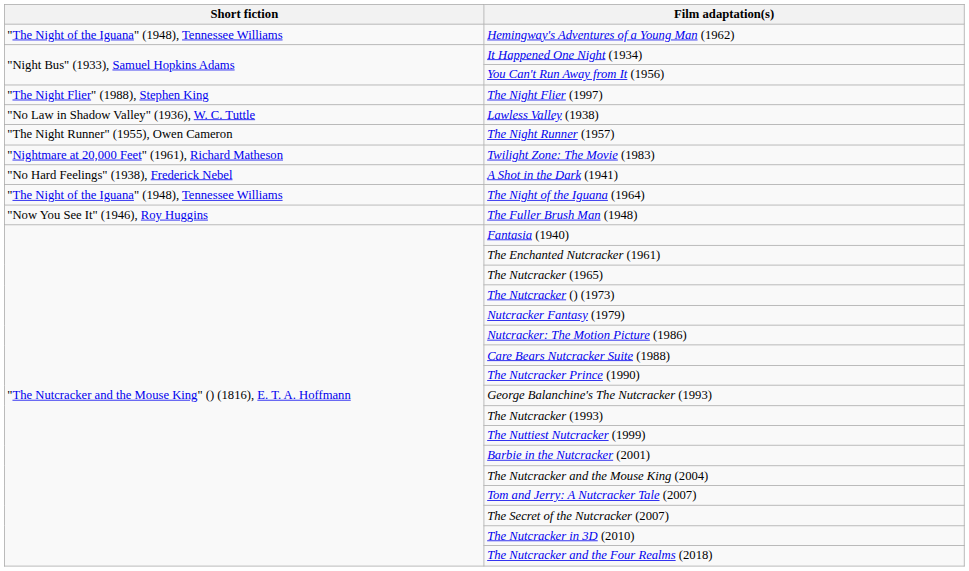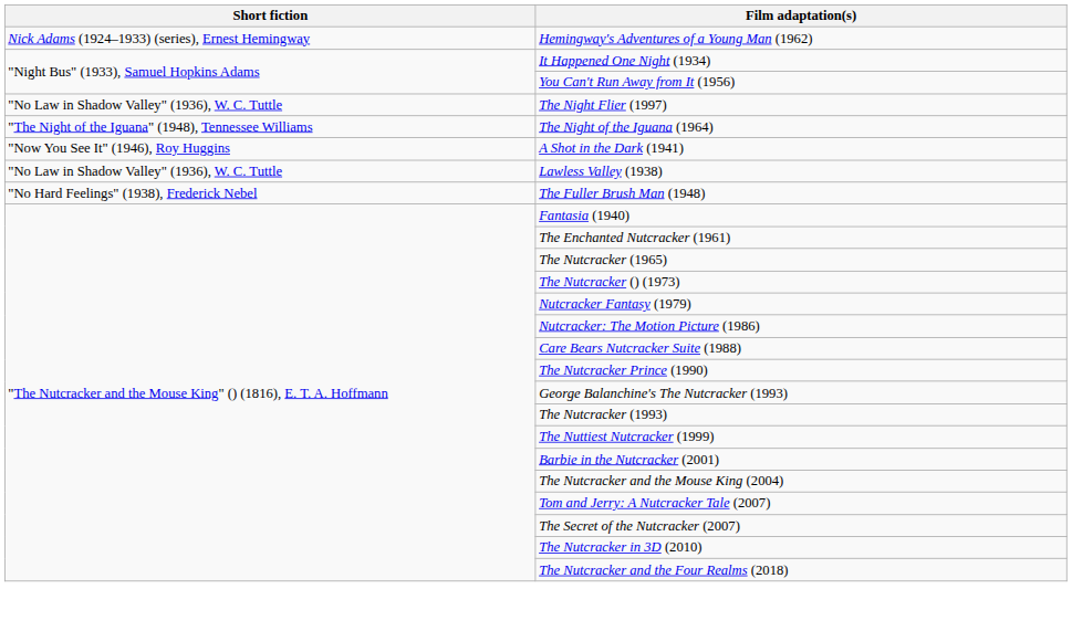Hemingway's Adventures of a Young Man (1962) | Short fiction: "The Night of the Iguana" (1948), Tennessee Williams -> Nick Adams (1924–1933) (series), Ernest Hemingway
The Night Flier (1997) | Short fiction: "The Night Flier" (1988), Stephen King -> "No Law in Shadow Valley" (1936), W. C. Tuttle
rows swapped: The Night of the Iguana (1964) <-> Lawless Valley (1938)
- row: "The Night Runner" (1955), Owen Cameron | The Night Runner (1957)
- row: "Nightmare at 20,000 Feet" (1961), Richard Matheson | Twilight Zone: The Movie (1983)
A Shot in the Dark (1941) | Short fiction: "No Hard Feelings" (1938), Frederick Nebel -> "Now You See It" (1946), Roy Huggins
The Fuller Brush Man (1948) | Short fiction: "Now You See It" (1946), Roy Huggins -> "No Hard Feelings" (1938), Frederick Nebel
